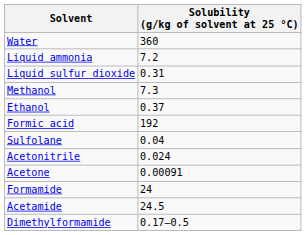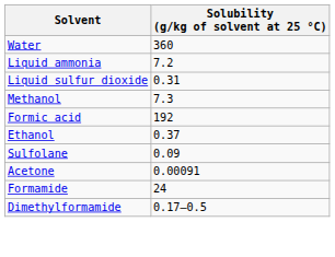rows swapped: Ethanol <-> Formic acid
Sulfolane | Solubility (g/kg of solvent at 25 °C): 0.04 -> 0.09
- row: Acetonitrile | 0.024
- row: Acetamide | 24.5
